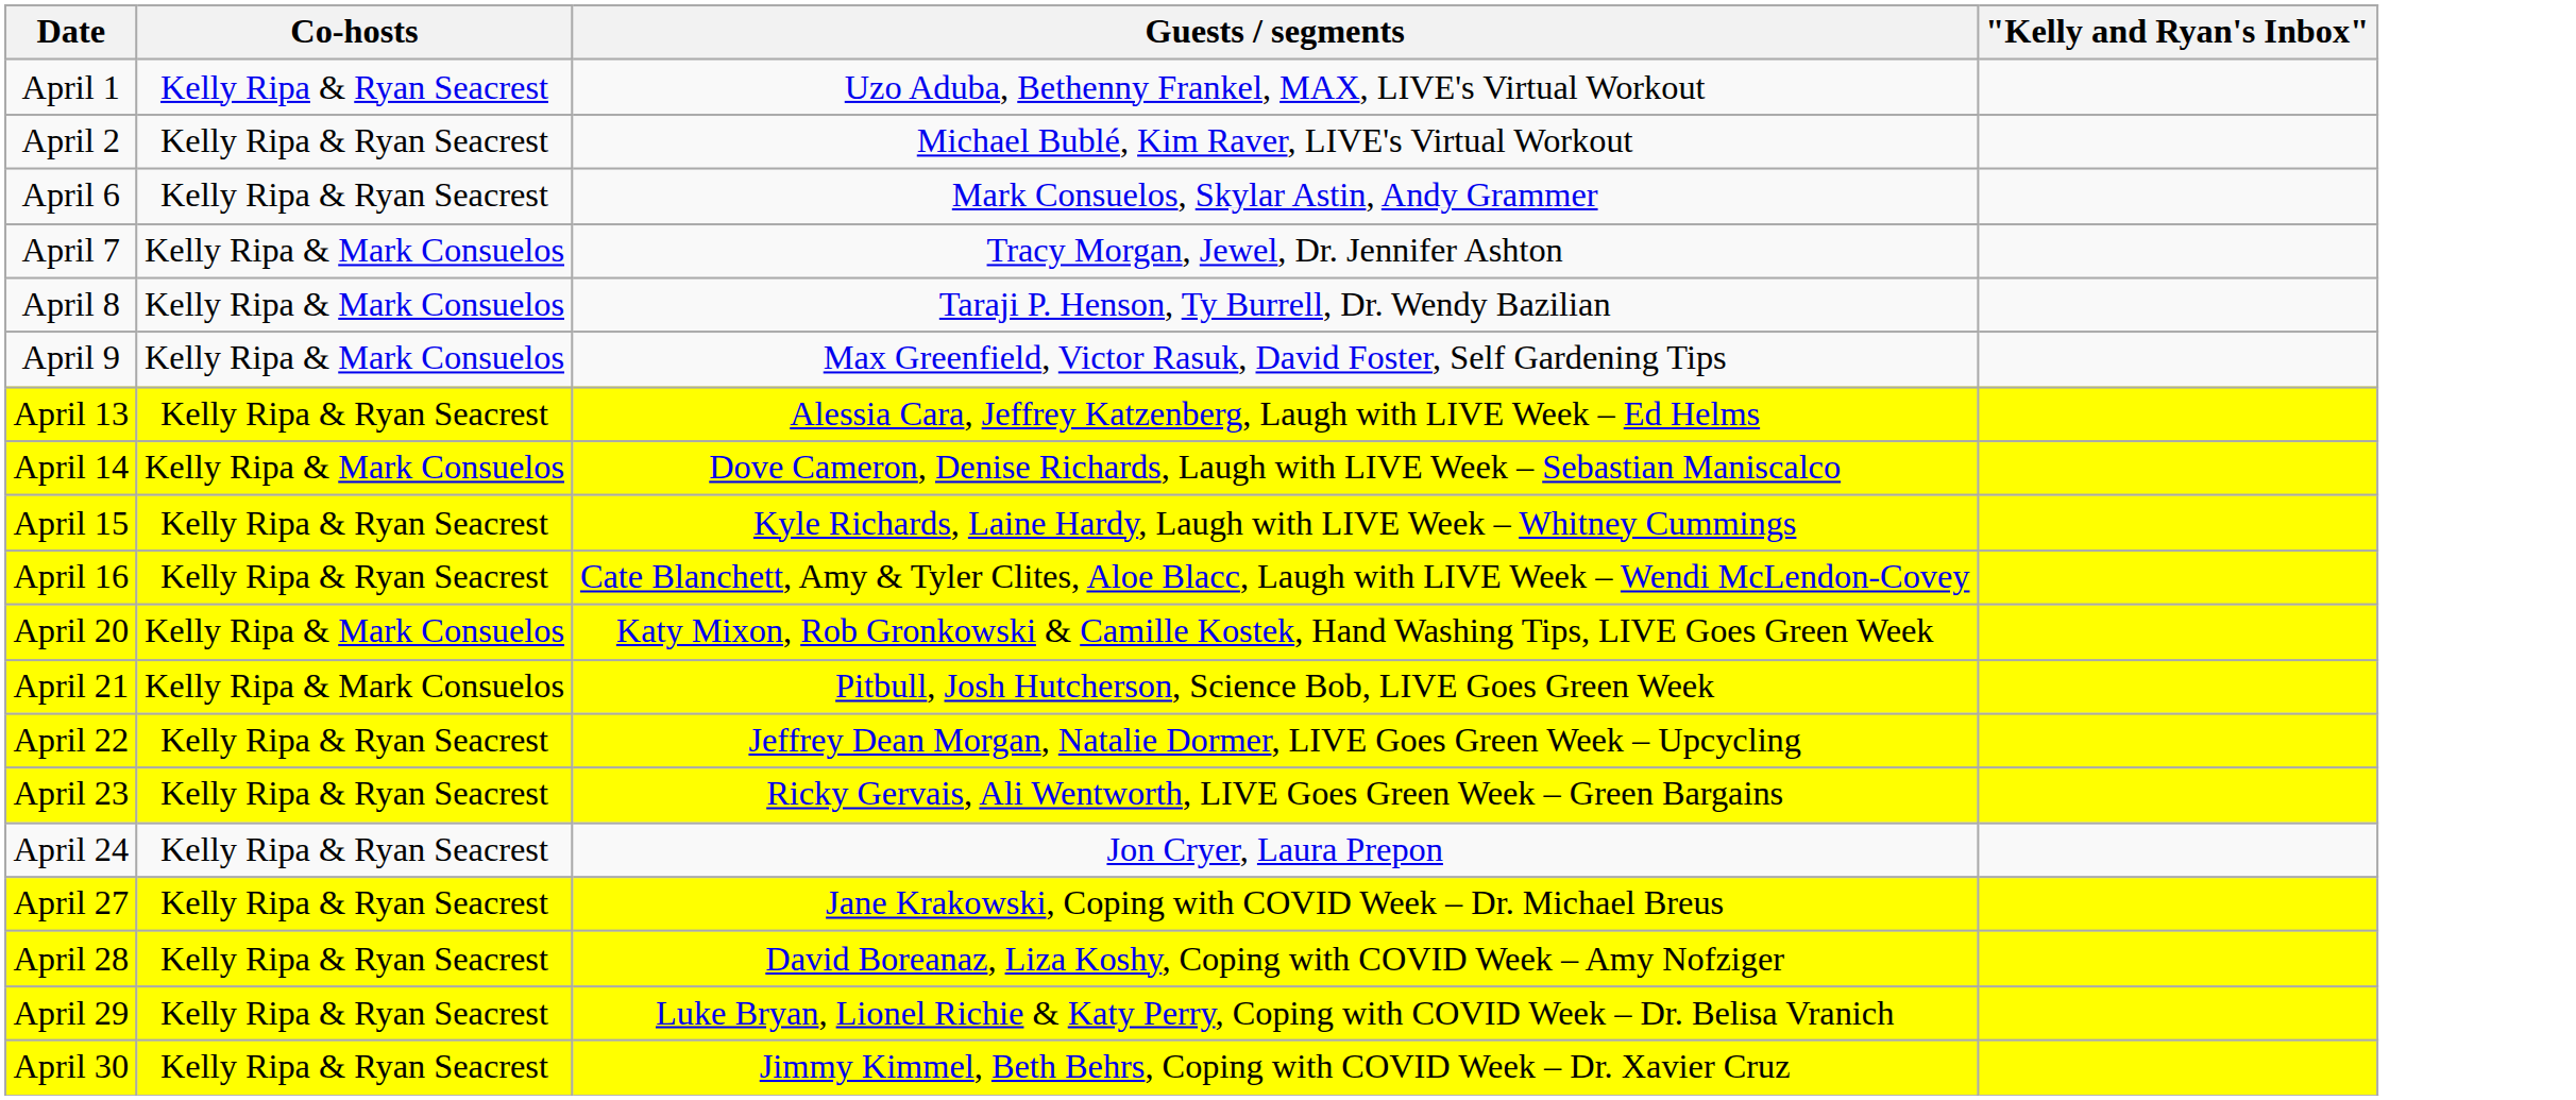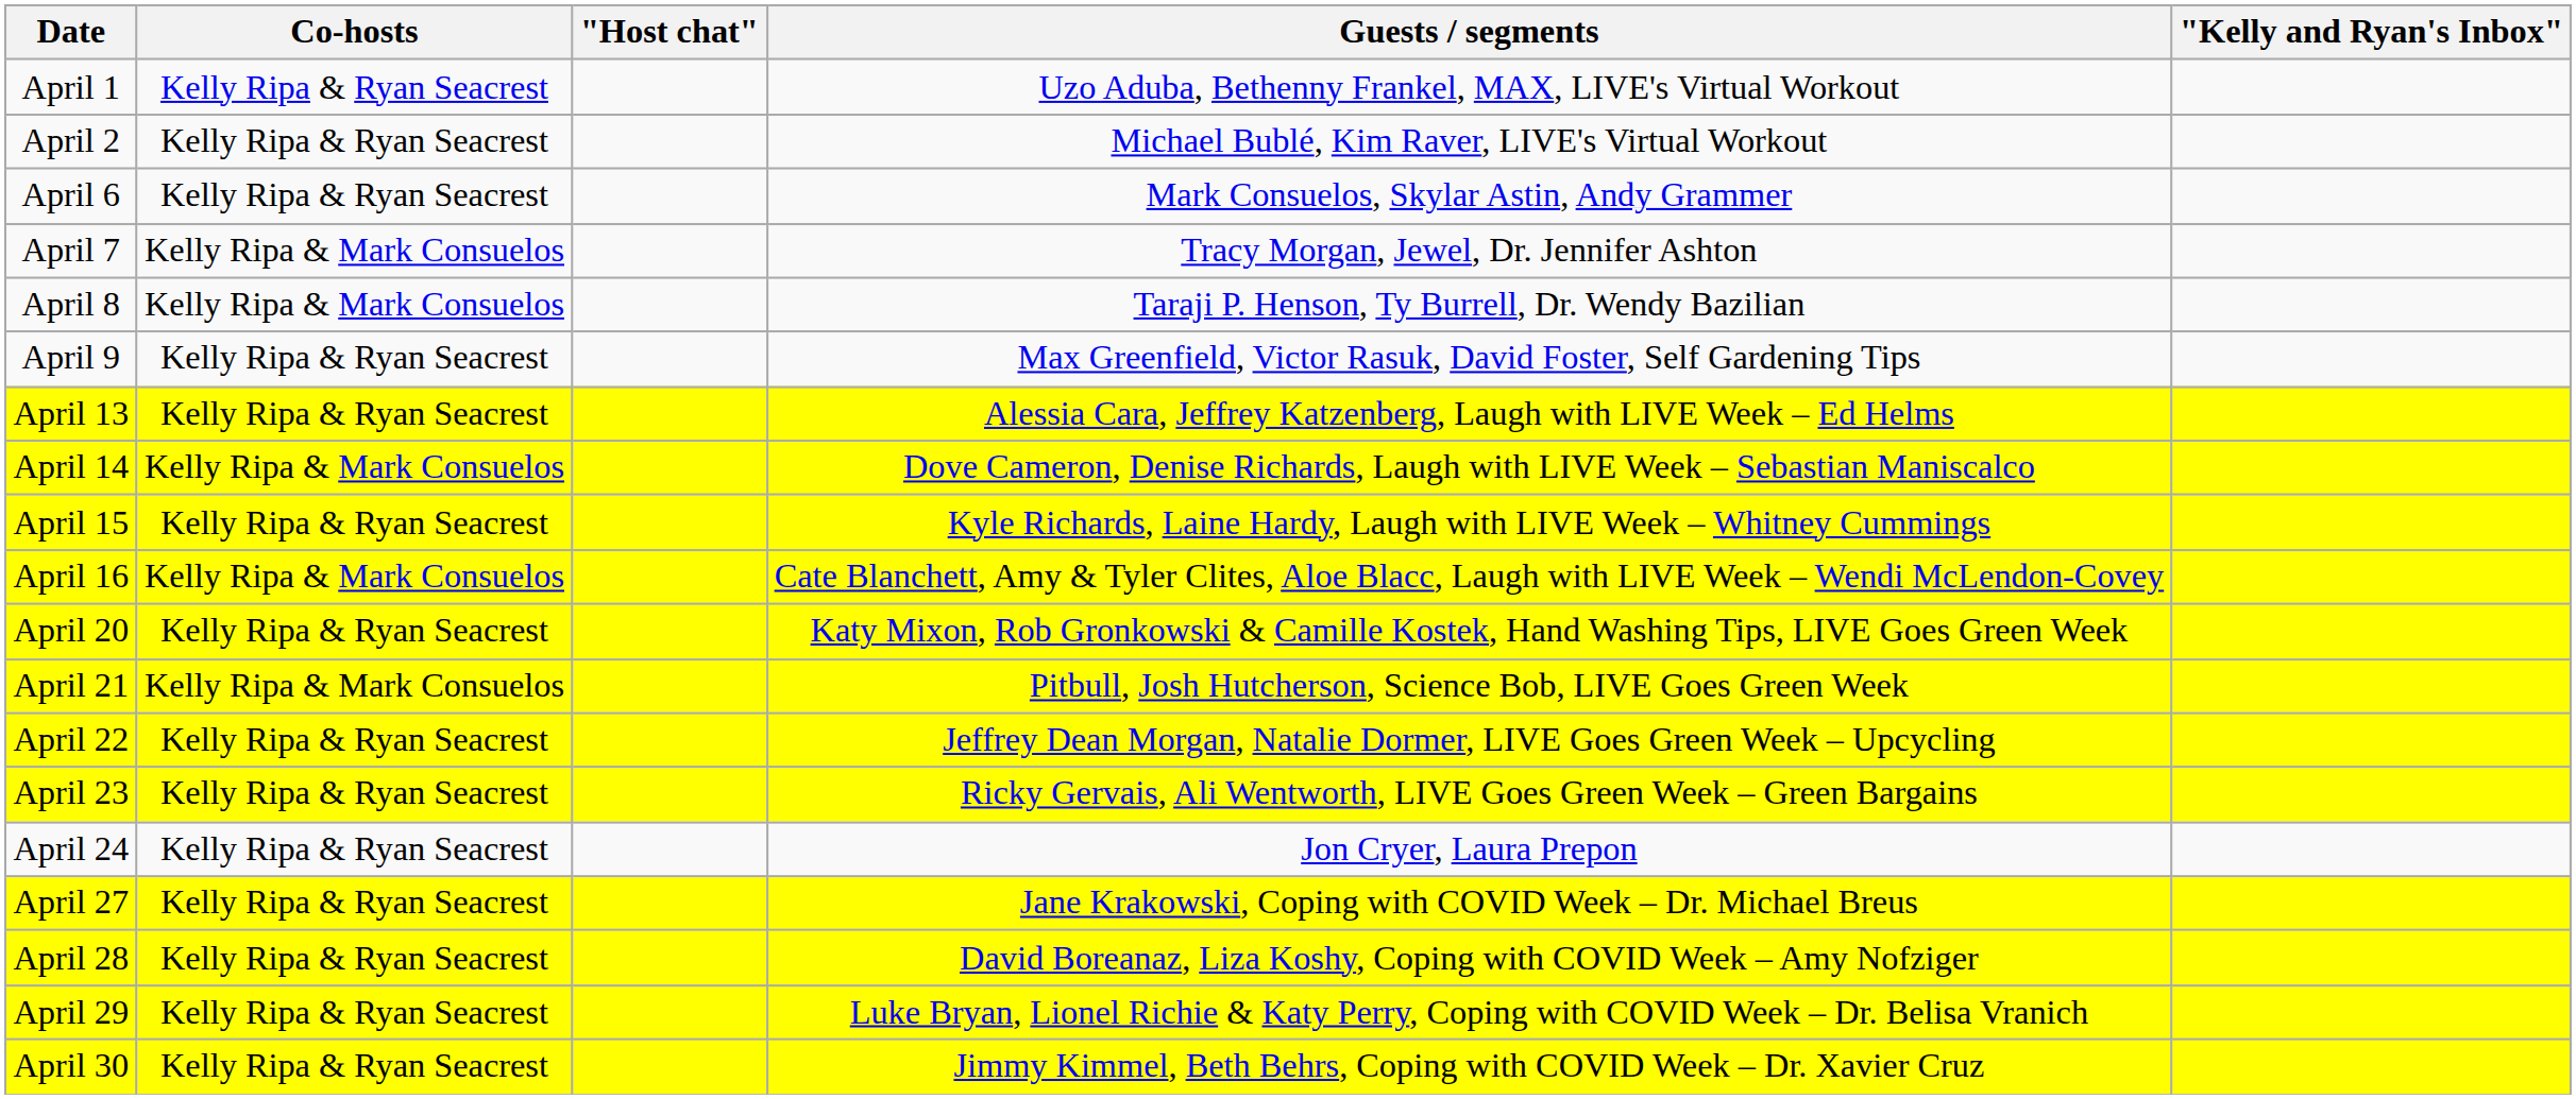+ column: "Host chat"
April 9 | Co-hosts: Kelly Ripa & Mark Consuelos -> Kelly Ripa & Ryan Seacrest
April 16 | Co-hosts: Kelly Ripa & Ryan Seacrest -> Kelly Ripa & Mark Consuelos
April 20 | Co-hosts: Kelly Ripa & Mark Consuelos -> Kelly Ripa & Ryan Seacrest
